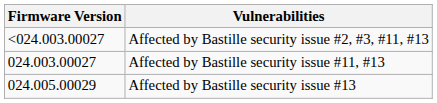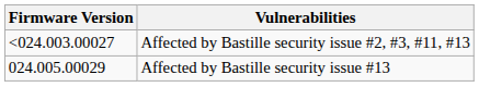- row: 024.003.00027 | Affected by Bastille security issue #11, #13
